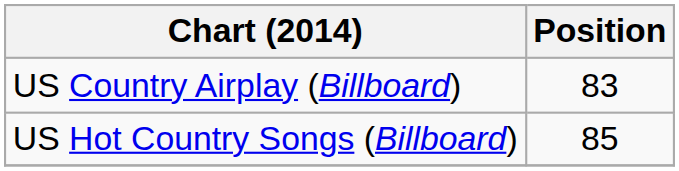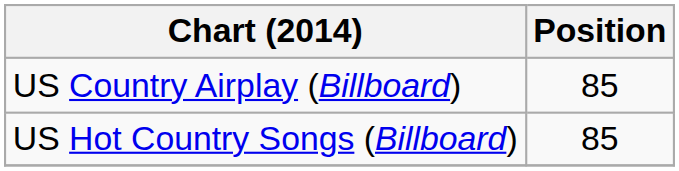US Country Airplay (Billboard) | Position: 83 -> 85
